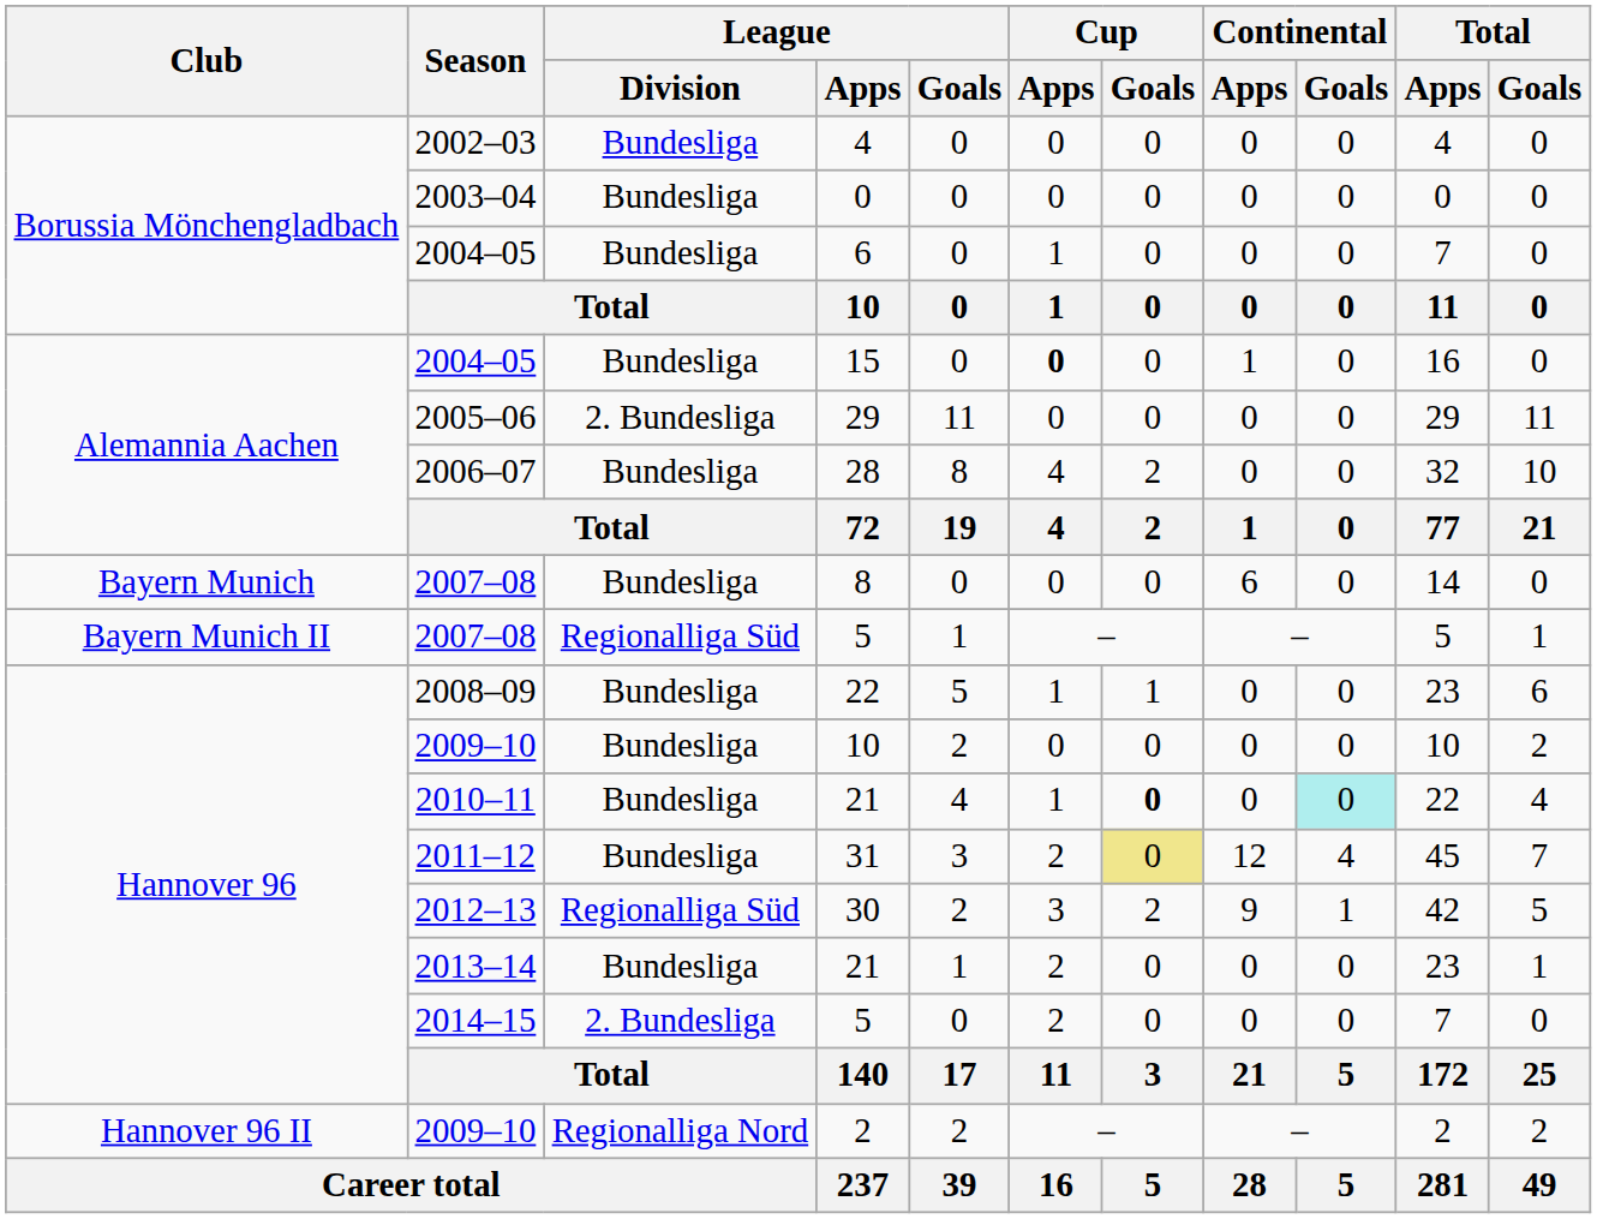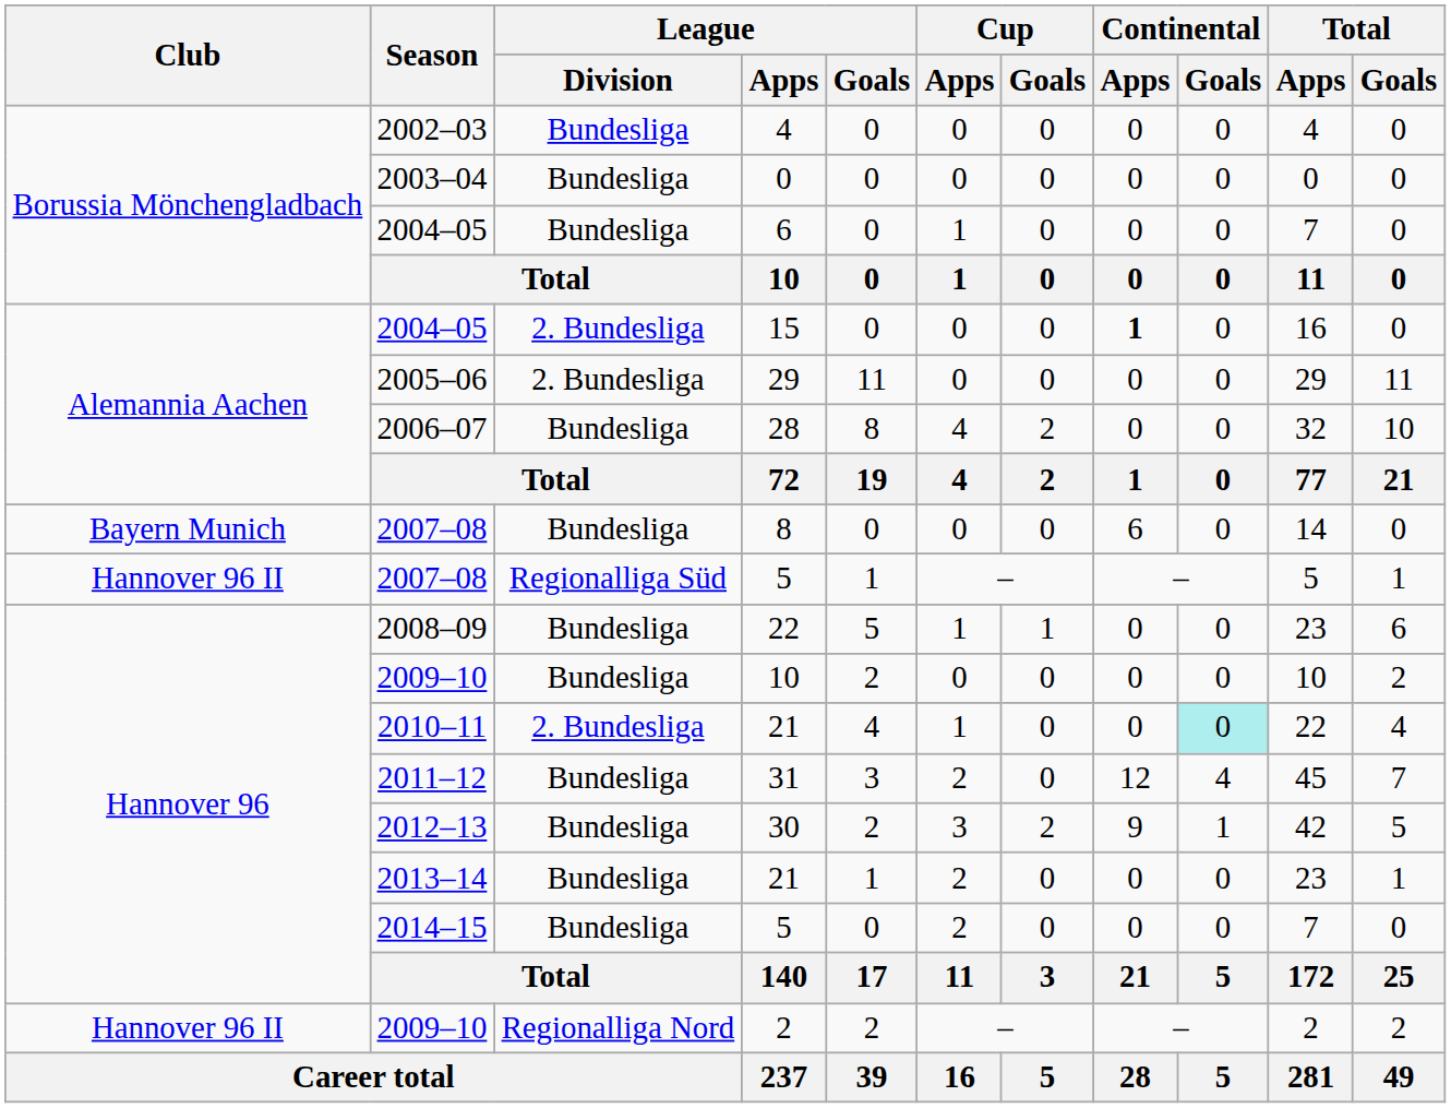15 | League / Division: Bundesliga -> 2. Bundesliga
15 | Cup / Apps: bold -> normal
15 | Continental / Apps: normal -> bold
2007–08 / 5 | Club: Bayern Munich II -> Hannover 96 II
2010–11 / 21 | League / Division: Bundesliga -> 2. Bundesliga
2010–11 / 21 | Cup / Goals: bold -> normal
31 | Cup / Goals: khaki background -> no background
30 | League / Division: Regionalliga Süd -> Bundesliga
2014–15 / 5 | League / Division: 2. Bundesliga -> Bundesliga
